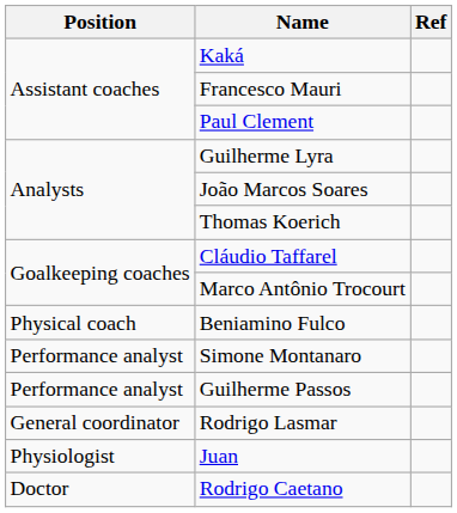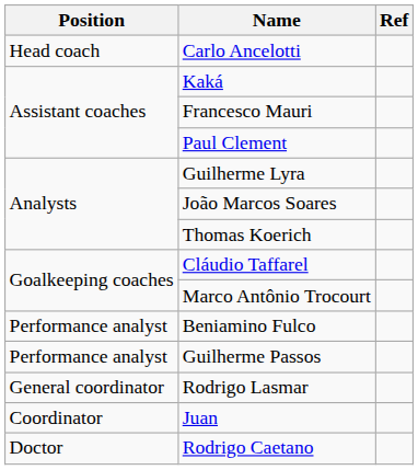+ row: Head coach | Carlo Ancelotti
Beniamino Fulco | Position: Physical coach -> Performance analyst
- row: Performance analyst | Simone Montanaro
Juan | Position: Physiologist -> Coordinator
